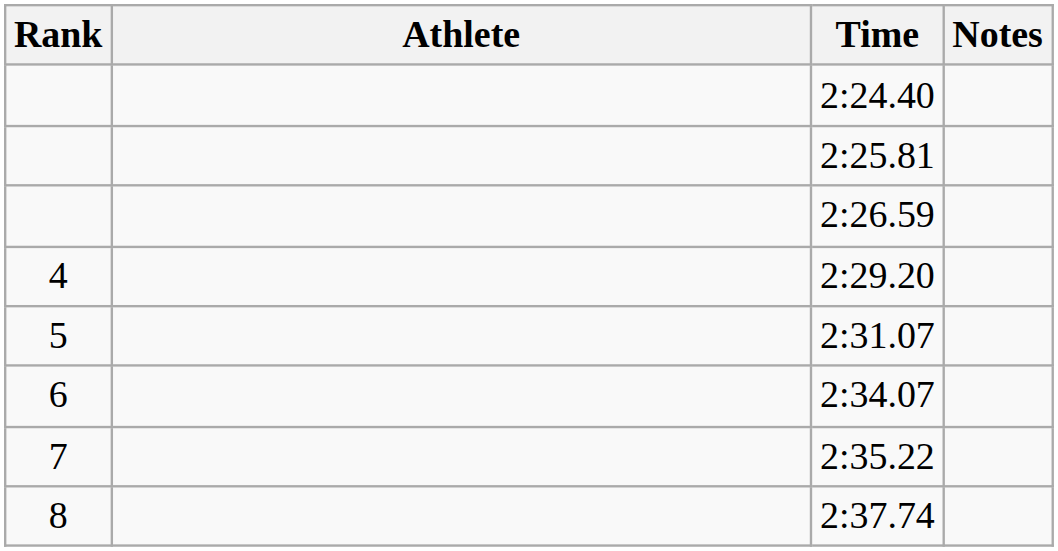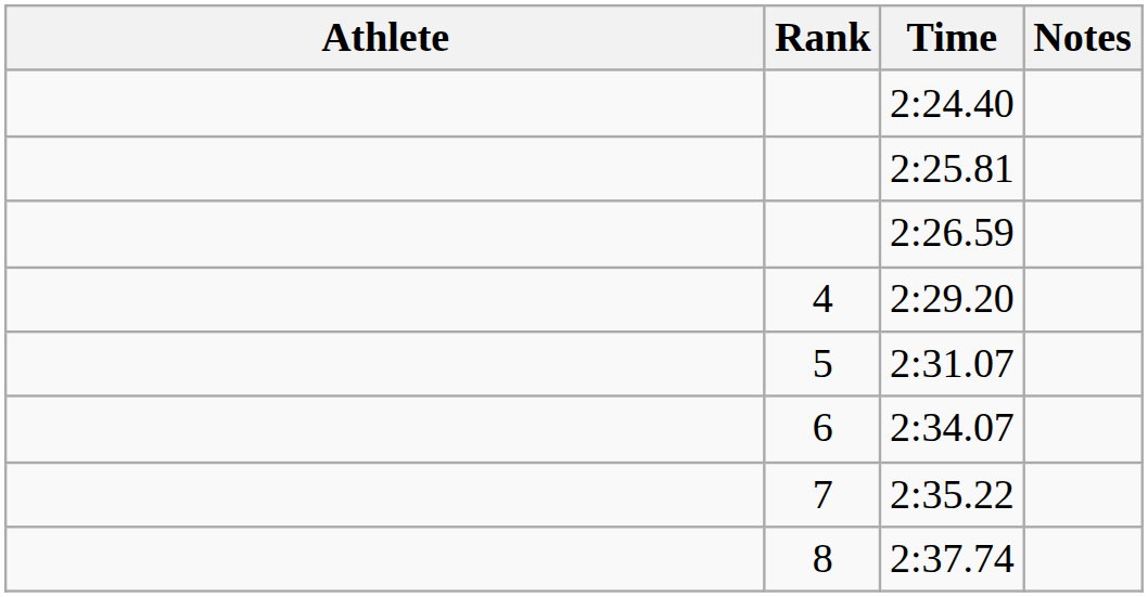columns swapped: Rank <-> Athlete
